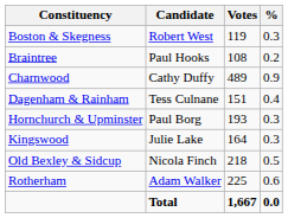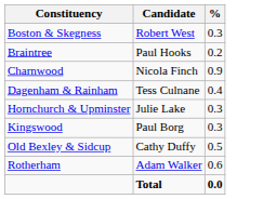- column: Votes | 119 | 108 | 489 | 151 | 193 | 164 | 218 | 225 | 1,667
Charnwood | Candidate: Cathy Duffy -> Nicola Finch
Hornchurch & Upminster | Candidate: Paul Borg -> Julie Lake
Kingswood | Candidate: Julie Lake -> Paul Borg
Old Bexley & Sidcup | Candidate: Nicola Finch -> Cathy Duffy
